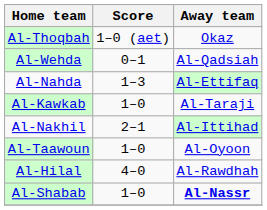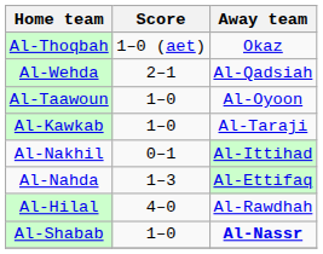Al-Wehda | Score: 0–1 -> 2–1
rows swapped: Al-Taawoun <-> Al-Nahda
Al-Nakhil | Score: 2–1 -> 0–1
